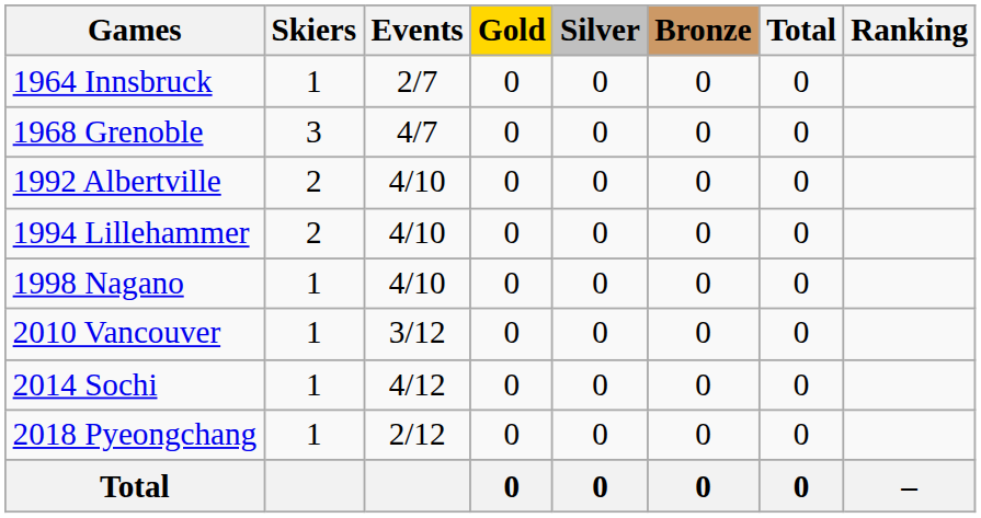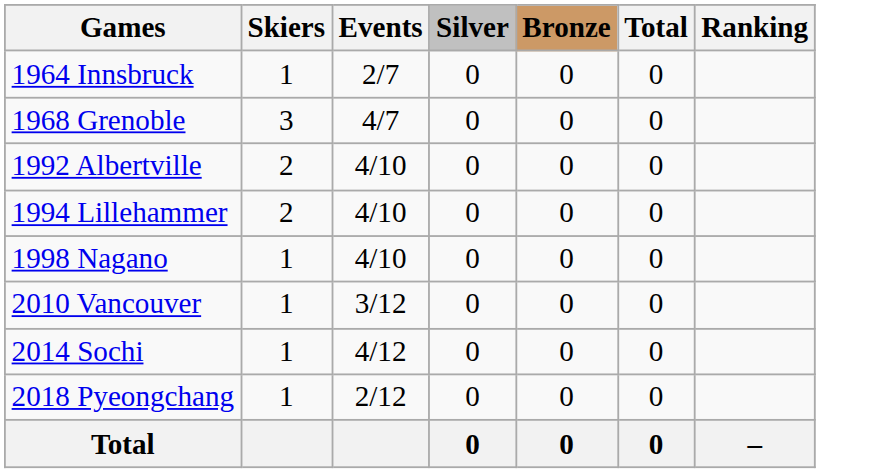- column: Gold | 0 | 0 | 0 | 0 | 0 | 0 | 0 | 0 | 0
